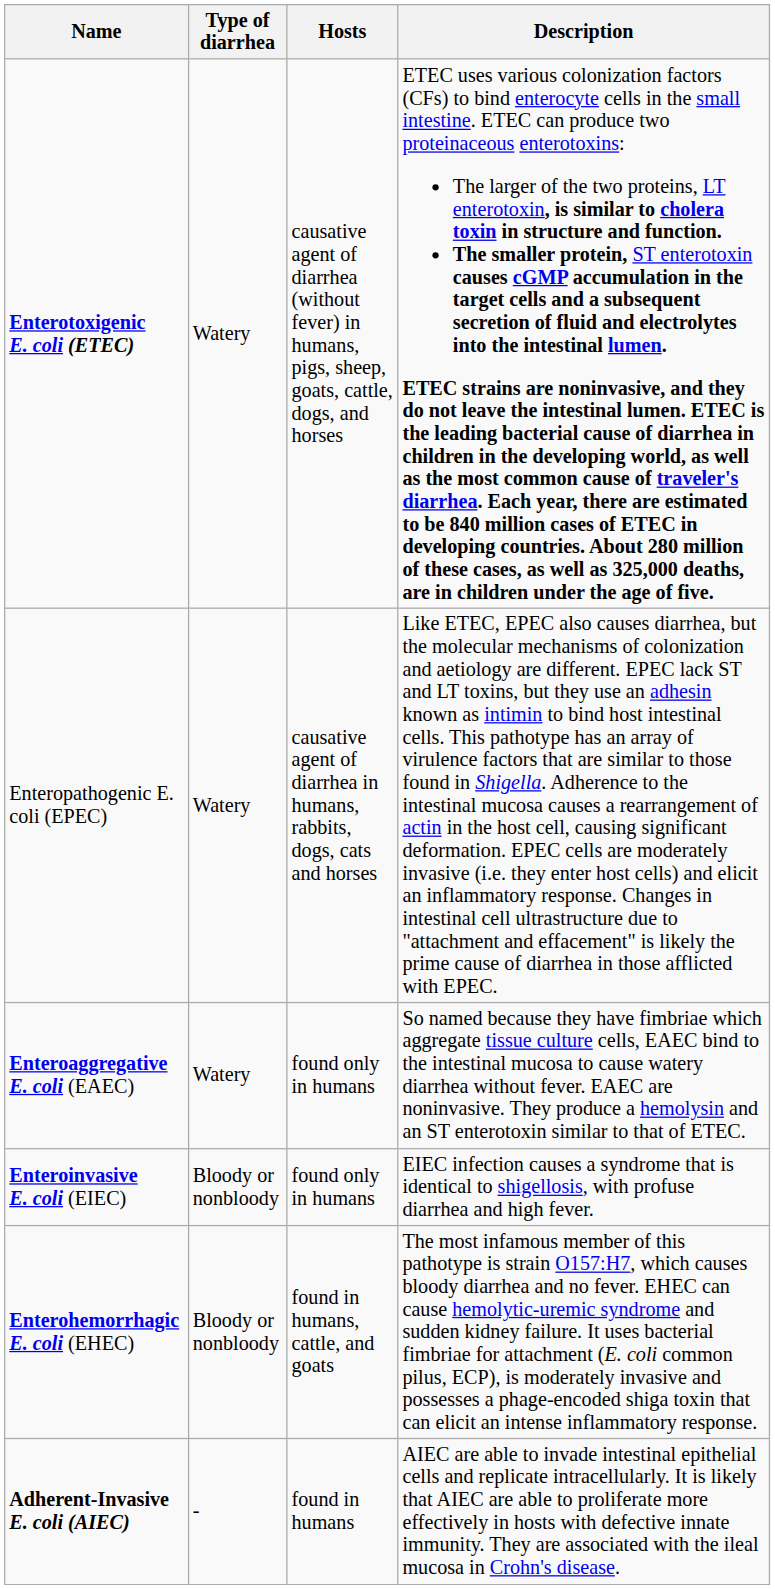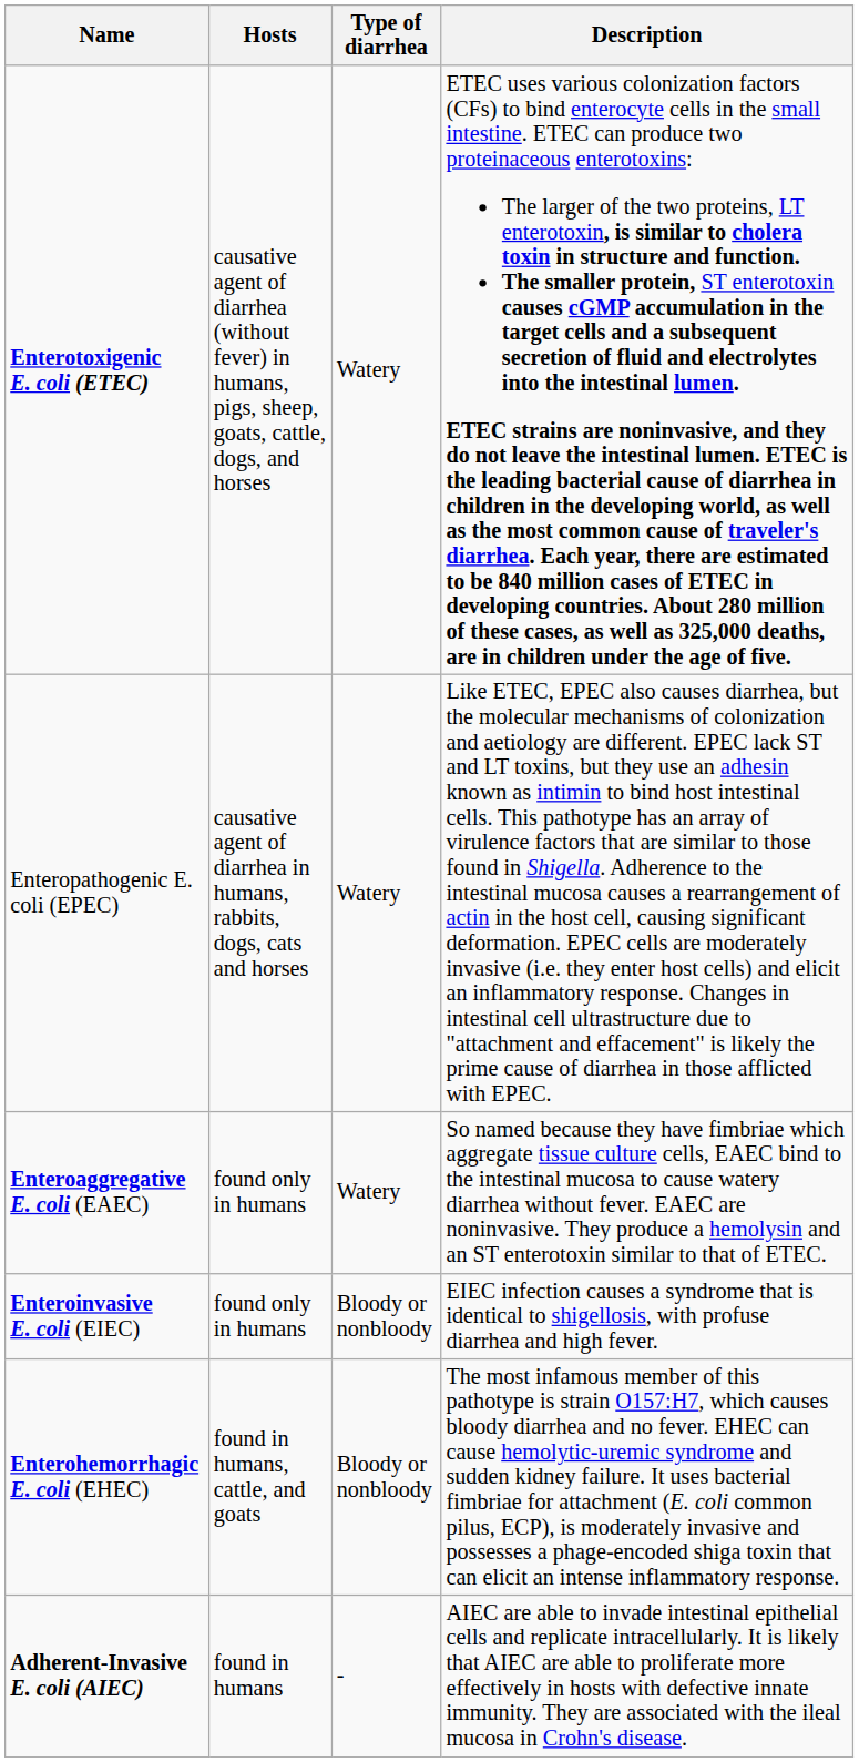columns swapped: Hosts <-> Type of diarrhea
